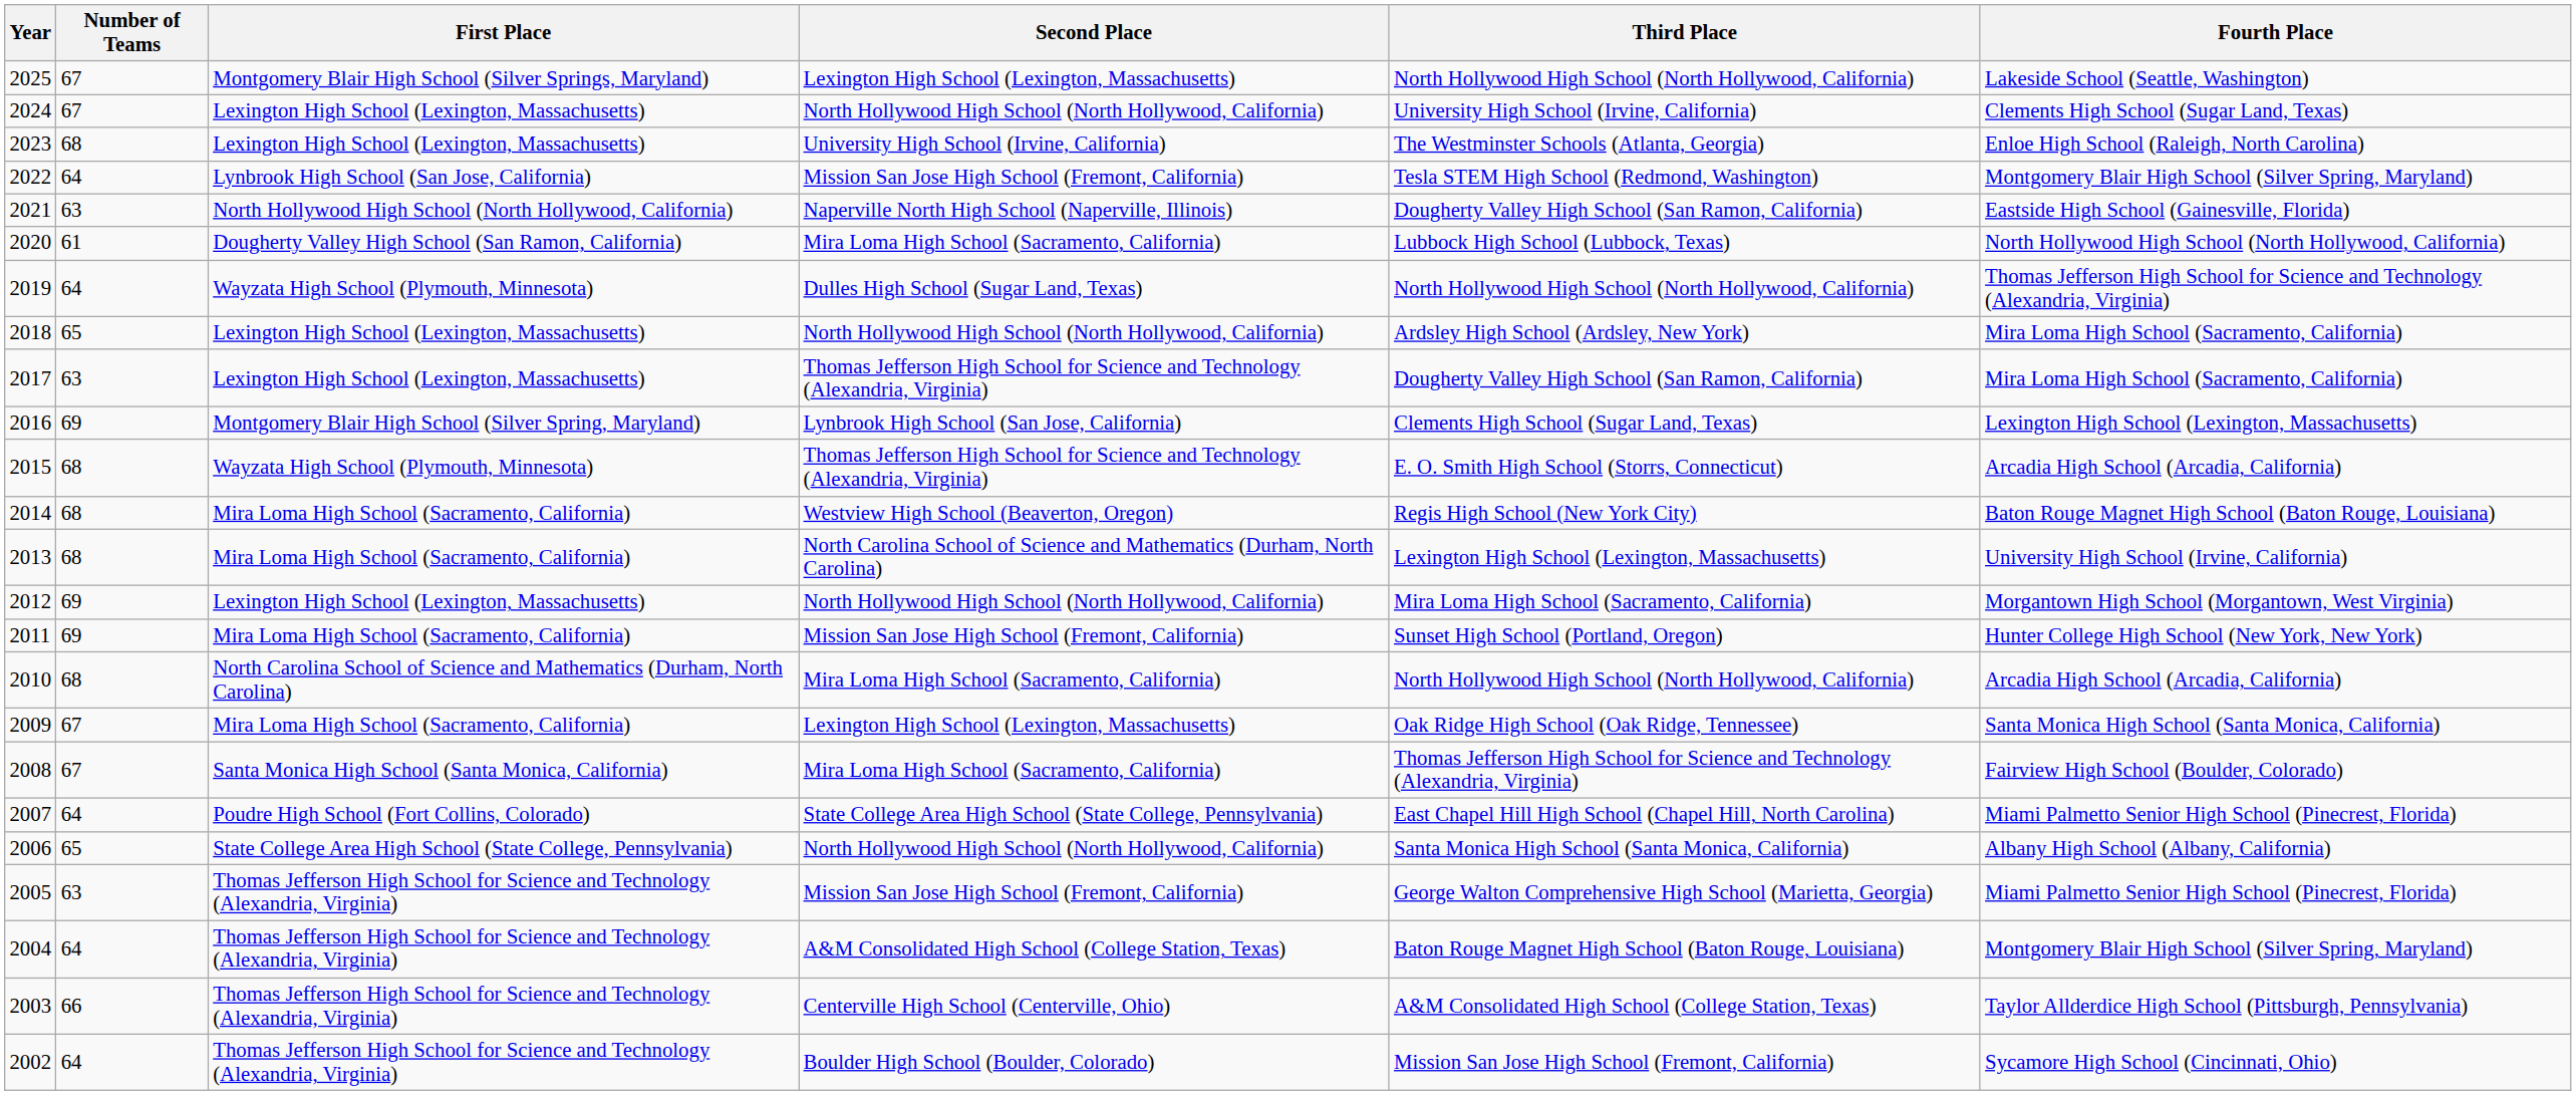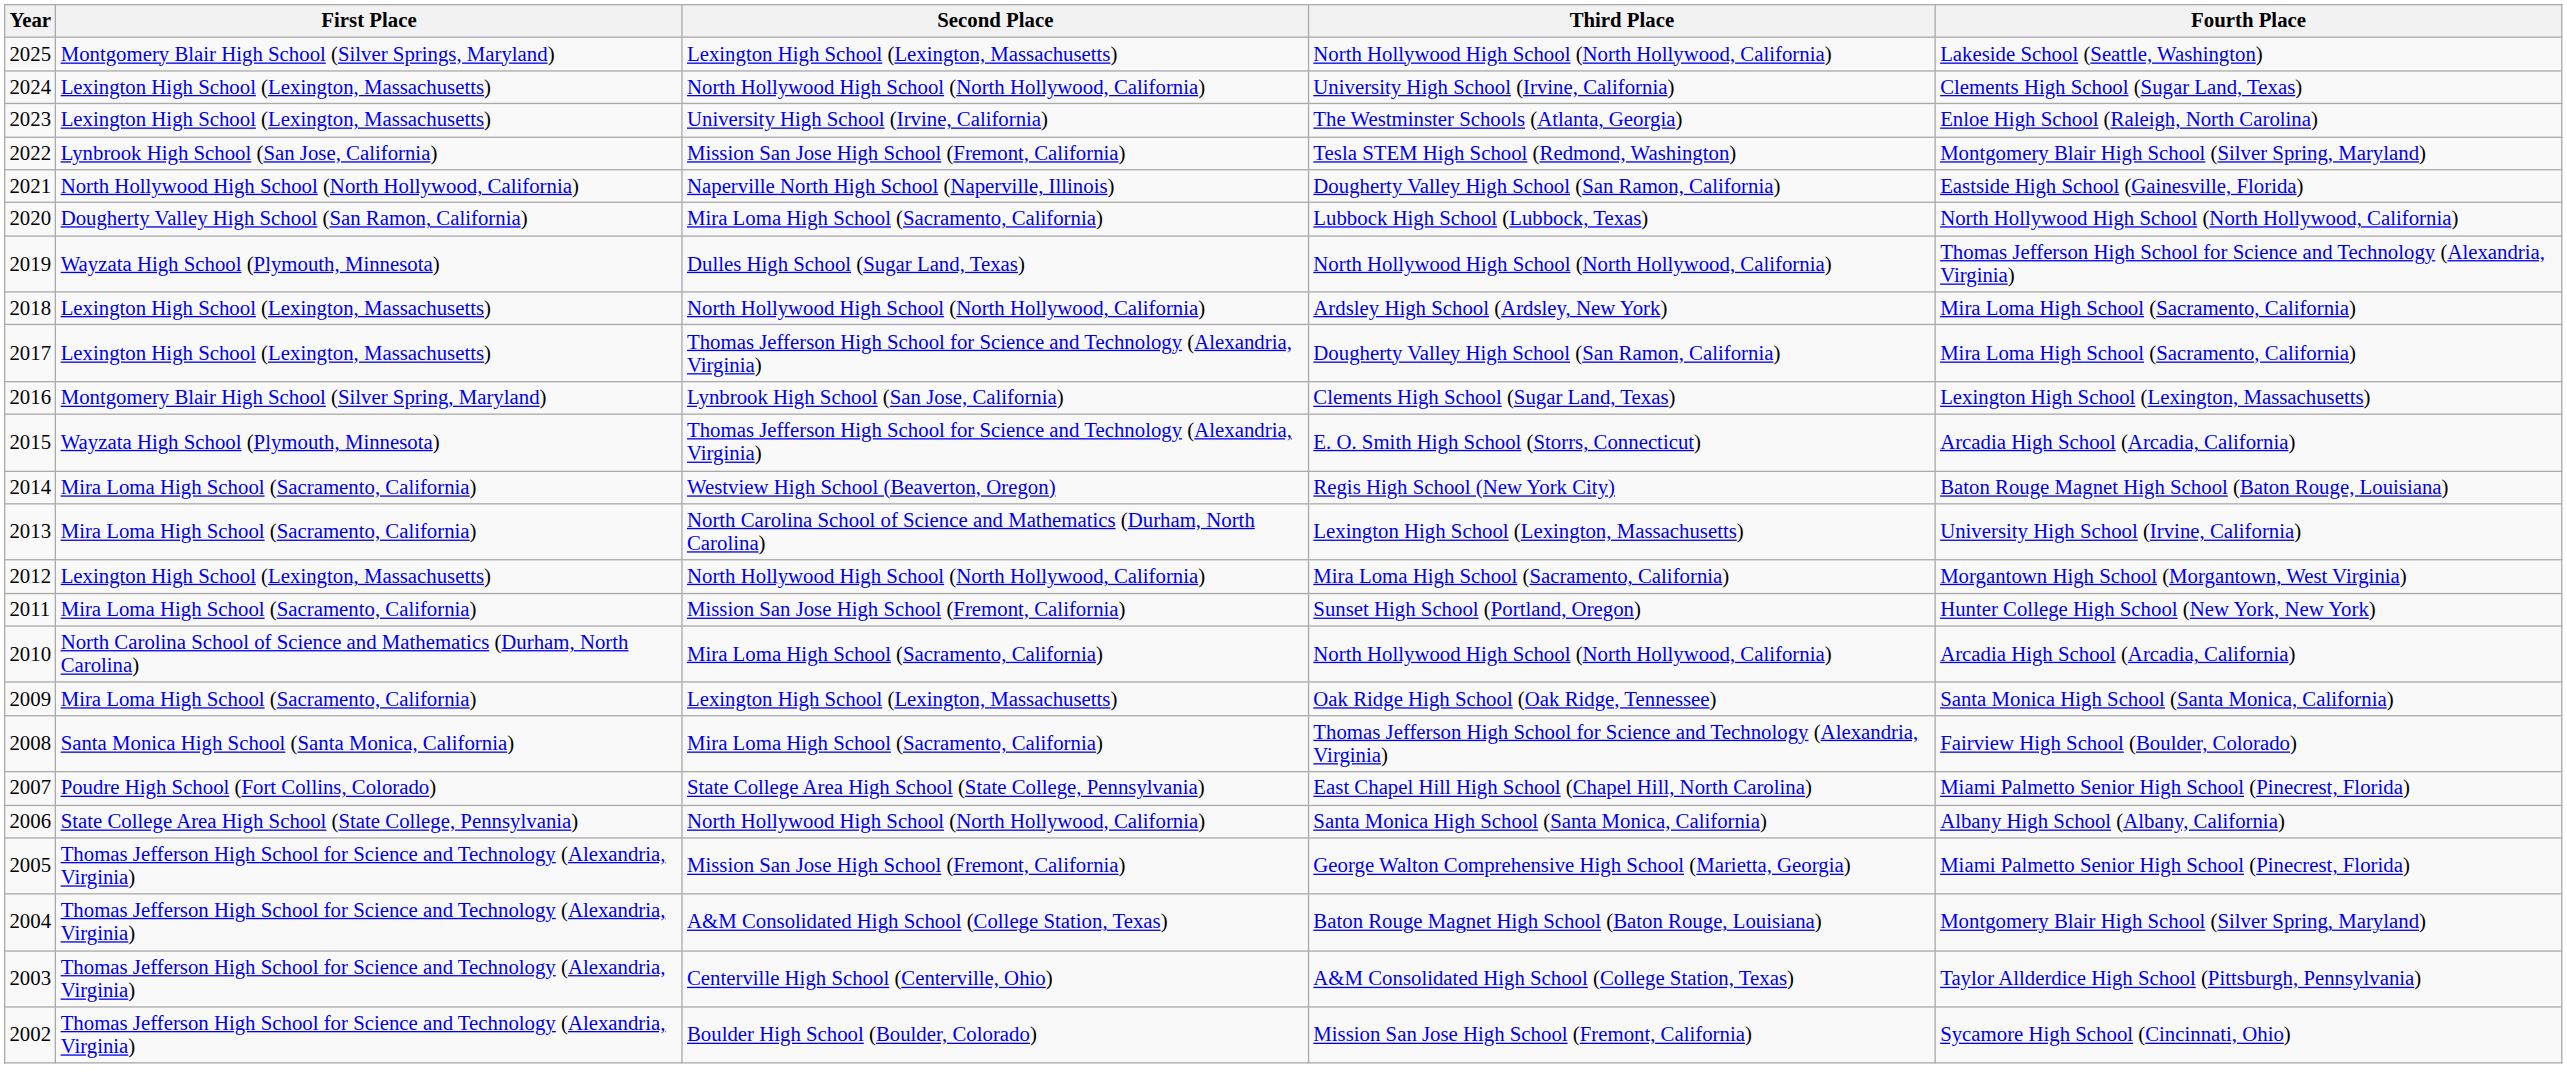- column: Number of Teams | 67 | 67 | 68 | 64 | 63 | 61 | 64 | 65 | 63 | 69 | 68 | 68 | 68 | 69 | 69 | 68 | 67 | 67 | 64 | 65 | 63 | 64 | 66 | 64
